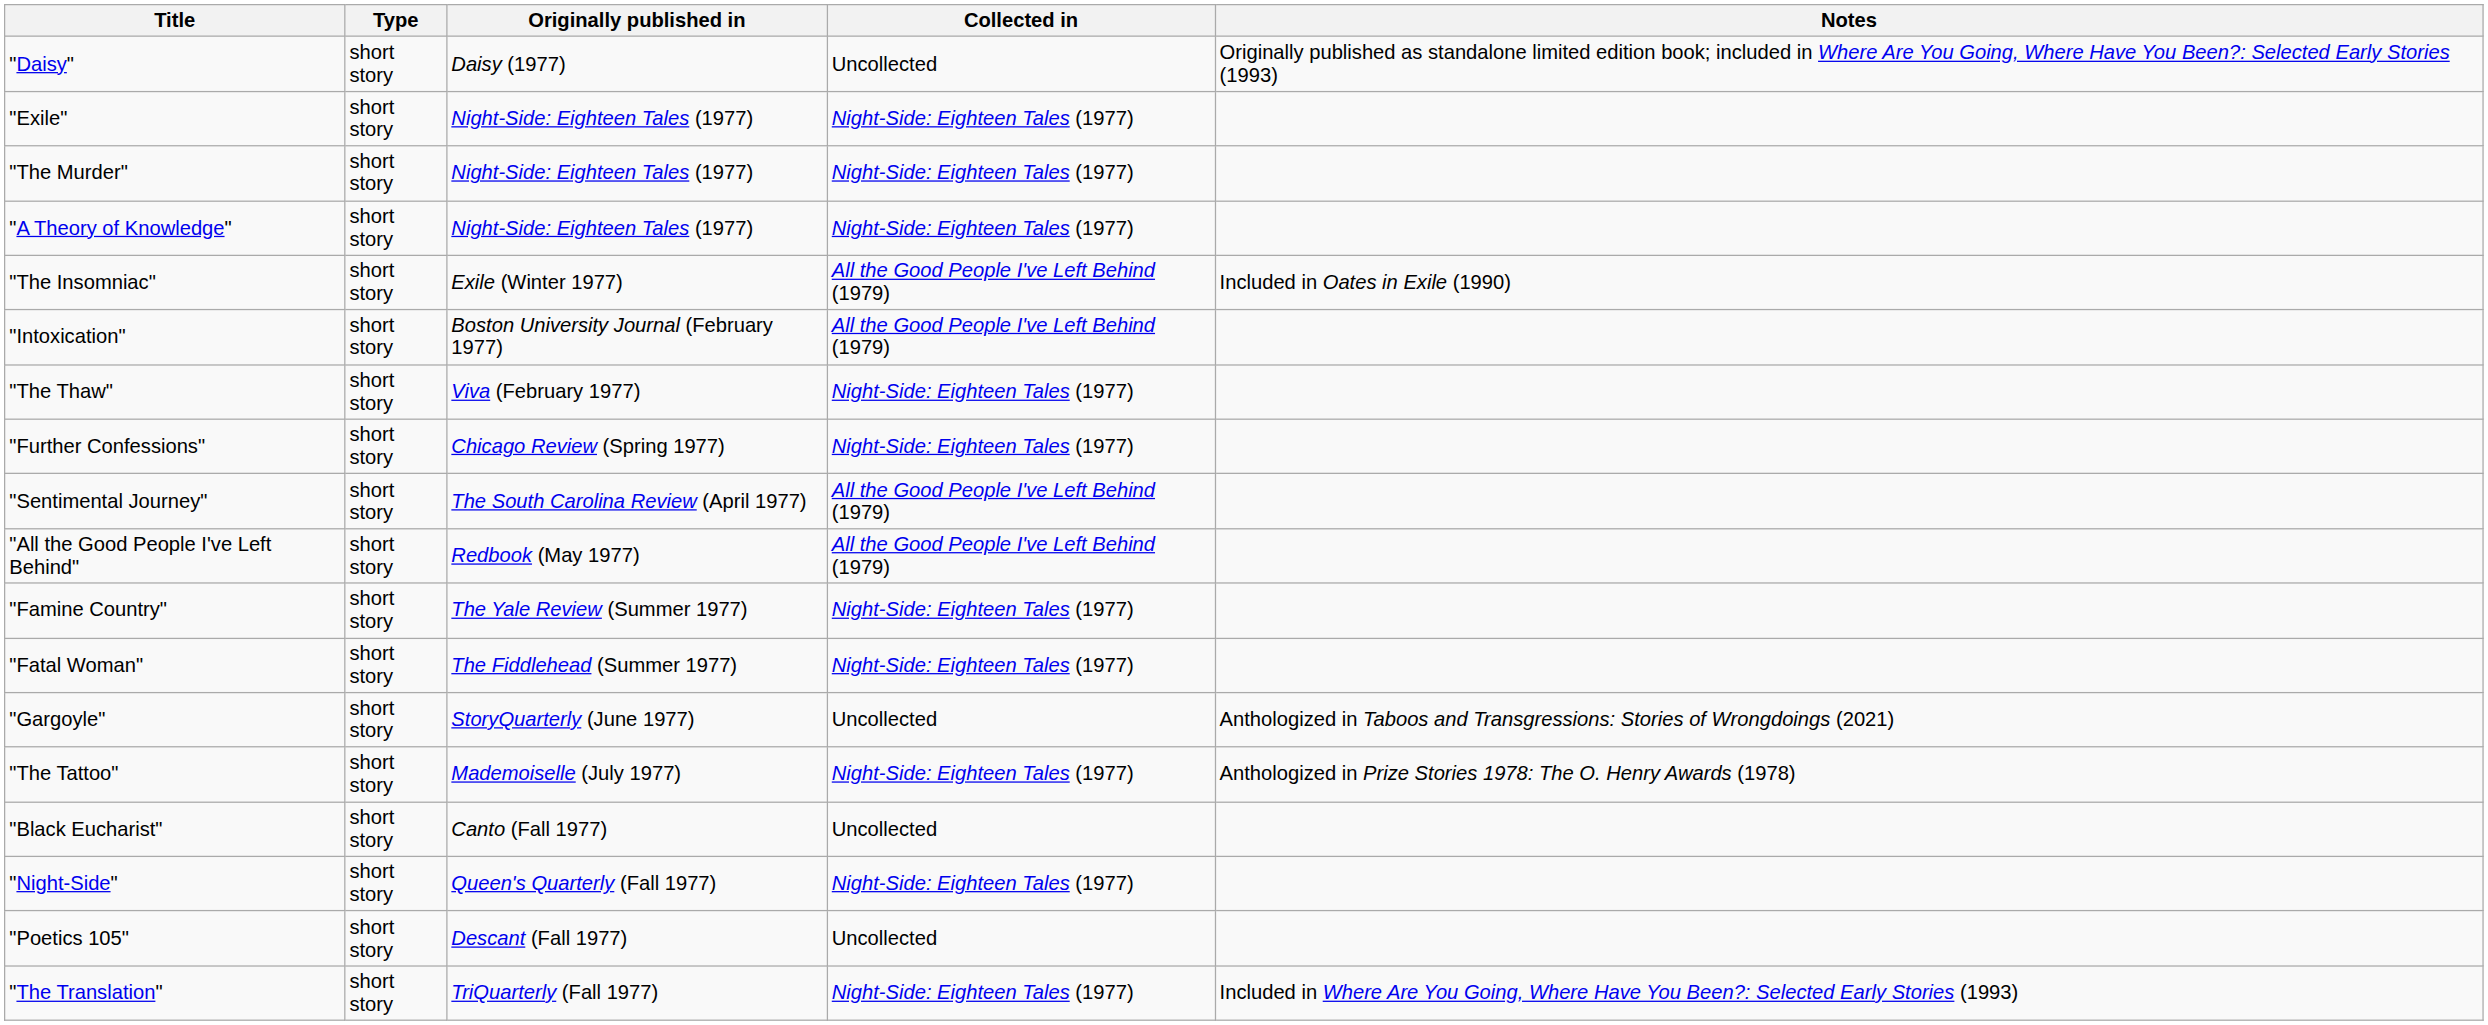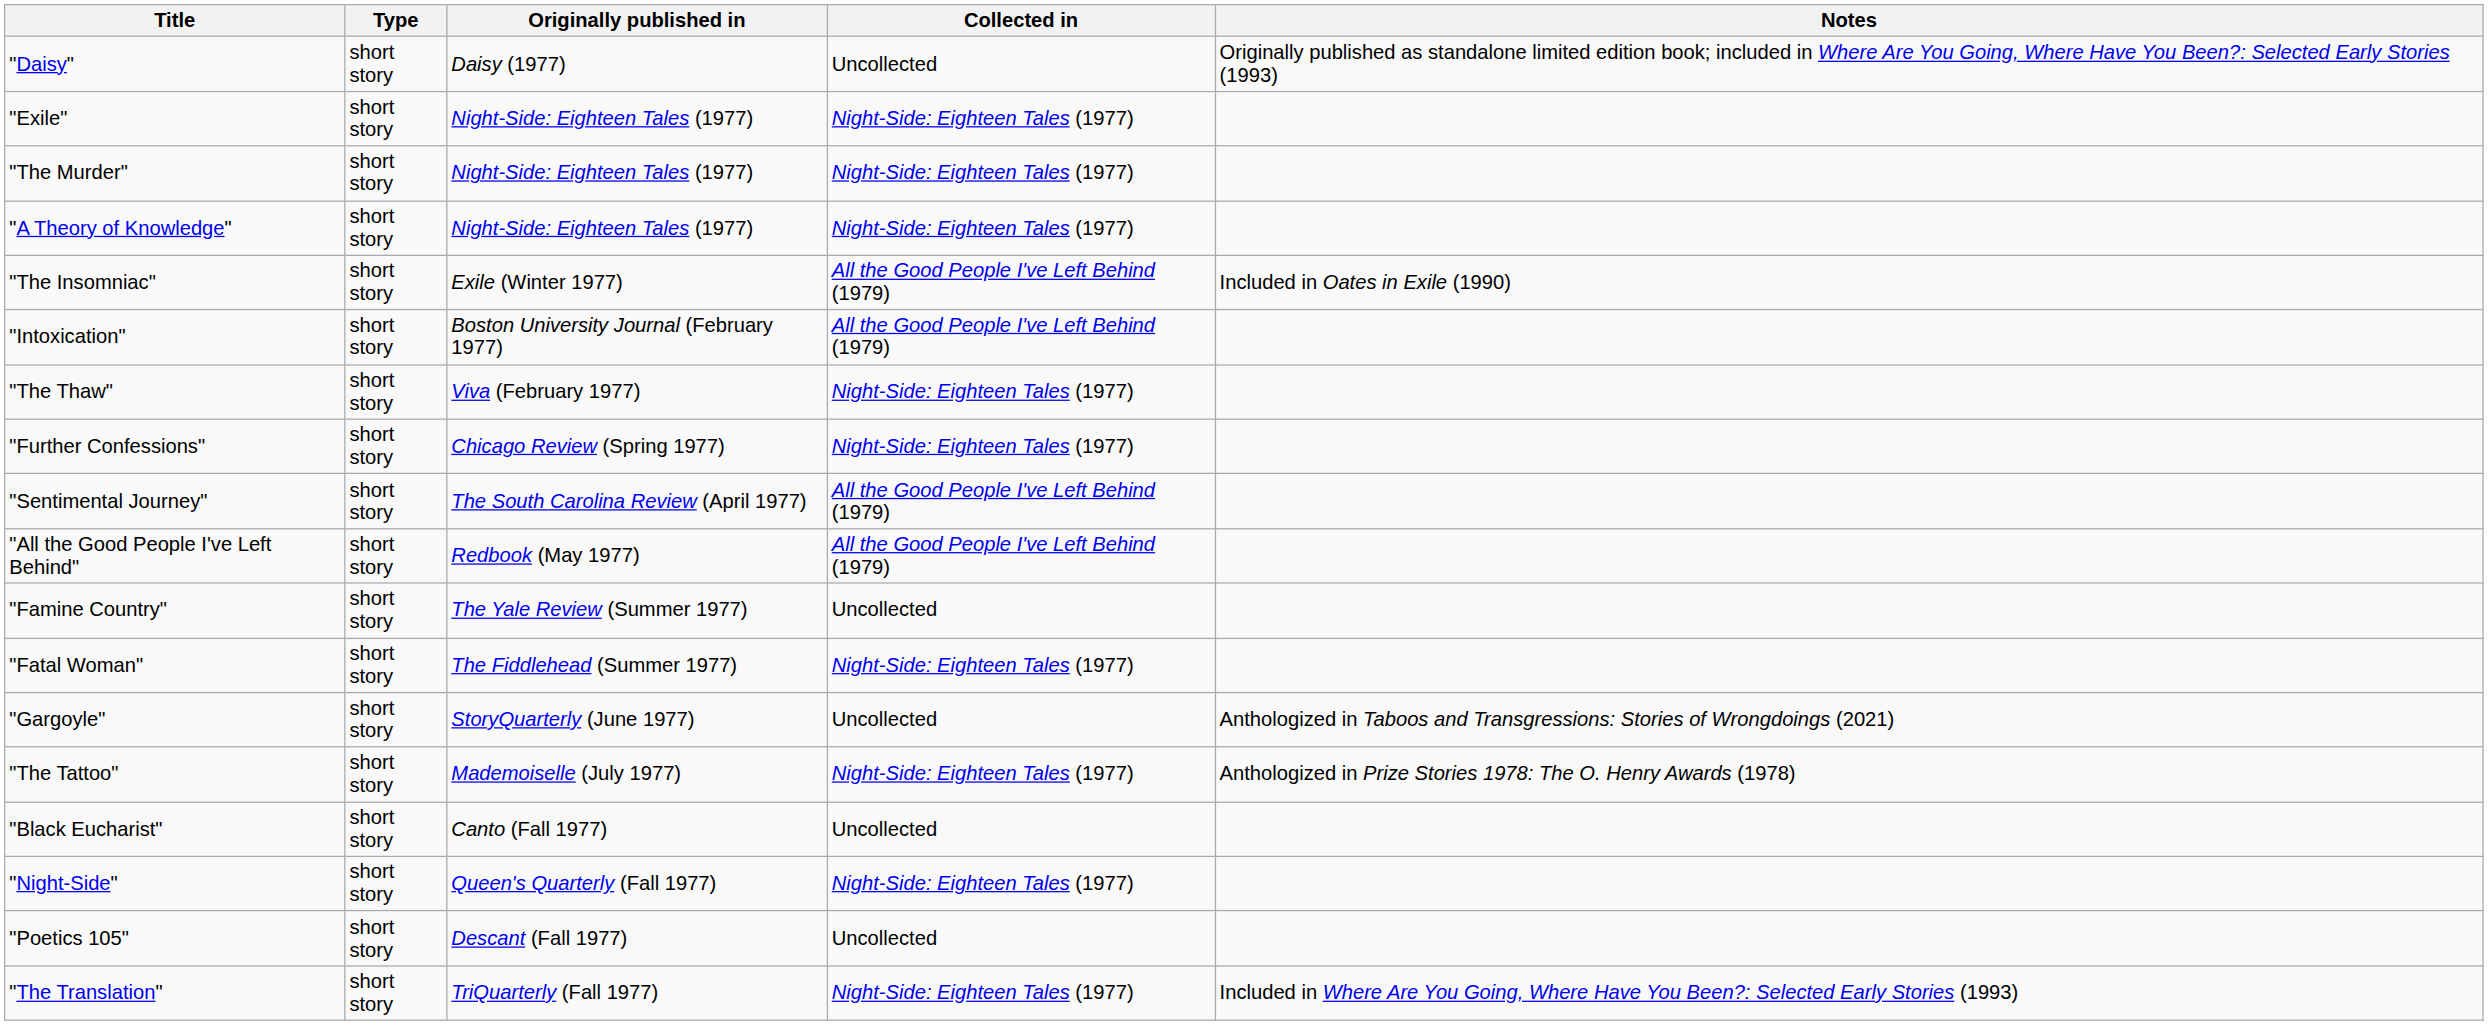"Famine Country" | Collected in: Night-Side: Eighteen Tales (1977) -> Uncollected
